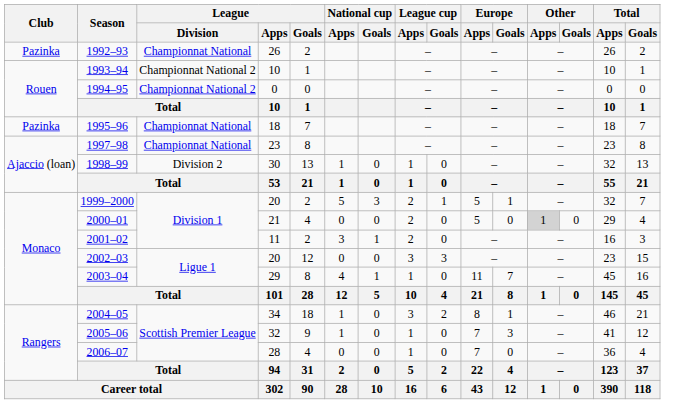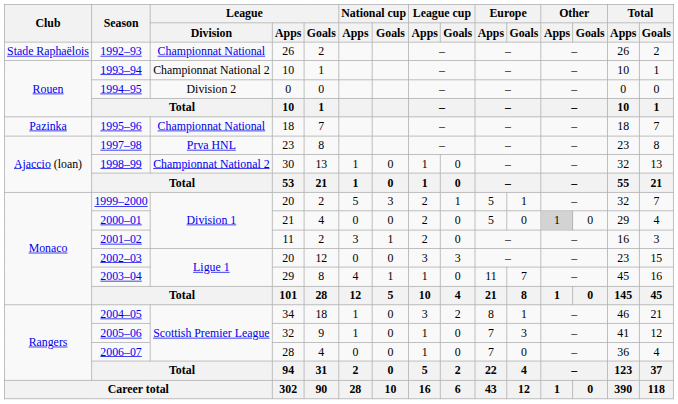1992–93 | Club: Pazinka -> Stade Raphaëlois
1994–95 | League / Division: Championnat National 2 -> Division 2
1997–98 | League / Division: Championnat National -> Prva HNL
1998–99 | League / Division: Division 2 -> Championnat National 2
